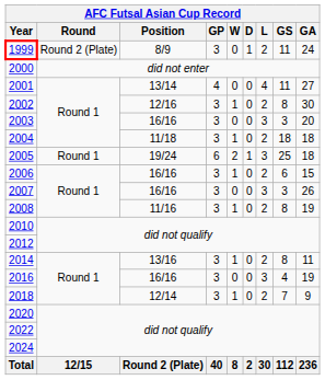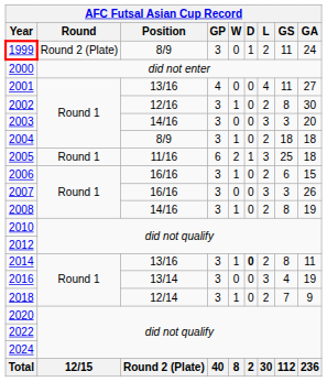2001 | AFC Futsal Asian Cup Record / Position: 13/14 -> 13/16
2003 | AFC Futsal Asian Cup Record / Position: 16/16 -> 14/16
2004 | AFC Futsal Asian Cup Record / Position: 11/18 -> 8/9
2005 | AFC Futsal Asian Cup Record / Position: 19/24 -> 11/16
2008 | AFC Futsal Asian Cup Record / Position: 11/16 -> 14/16
2014 | AFC Futsal Asian Cup Record / D: normal -> bold
2016 | AFC Futsal Asian Cup Record / Position: 16/16 -> 13/14
